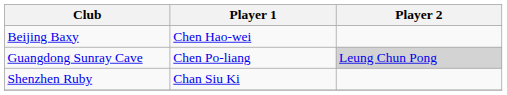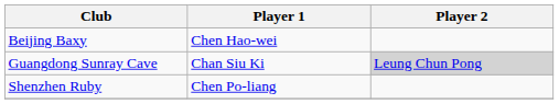Guangdong Sunray Cave | Player 1: Chen Po-liang -> Chan Siu Ki
Shenzhen Ruby | Player 1: Chan Siu Ki -> Chen Po-liang
